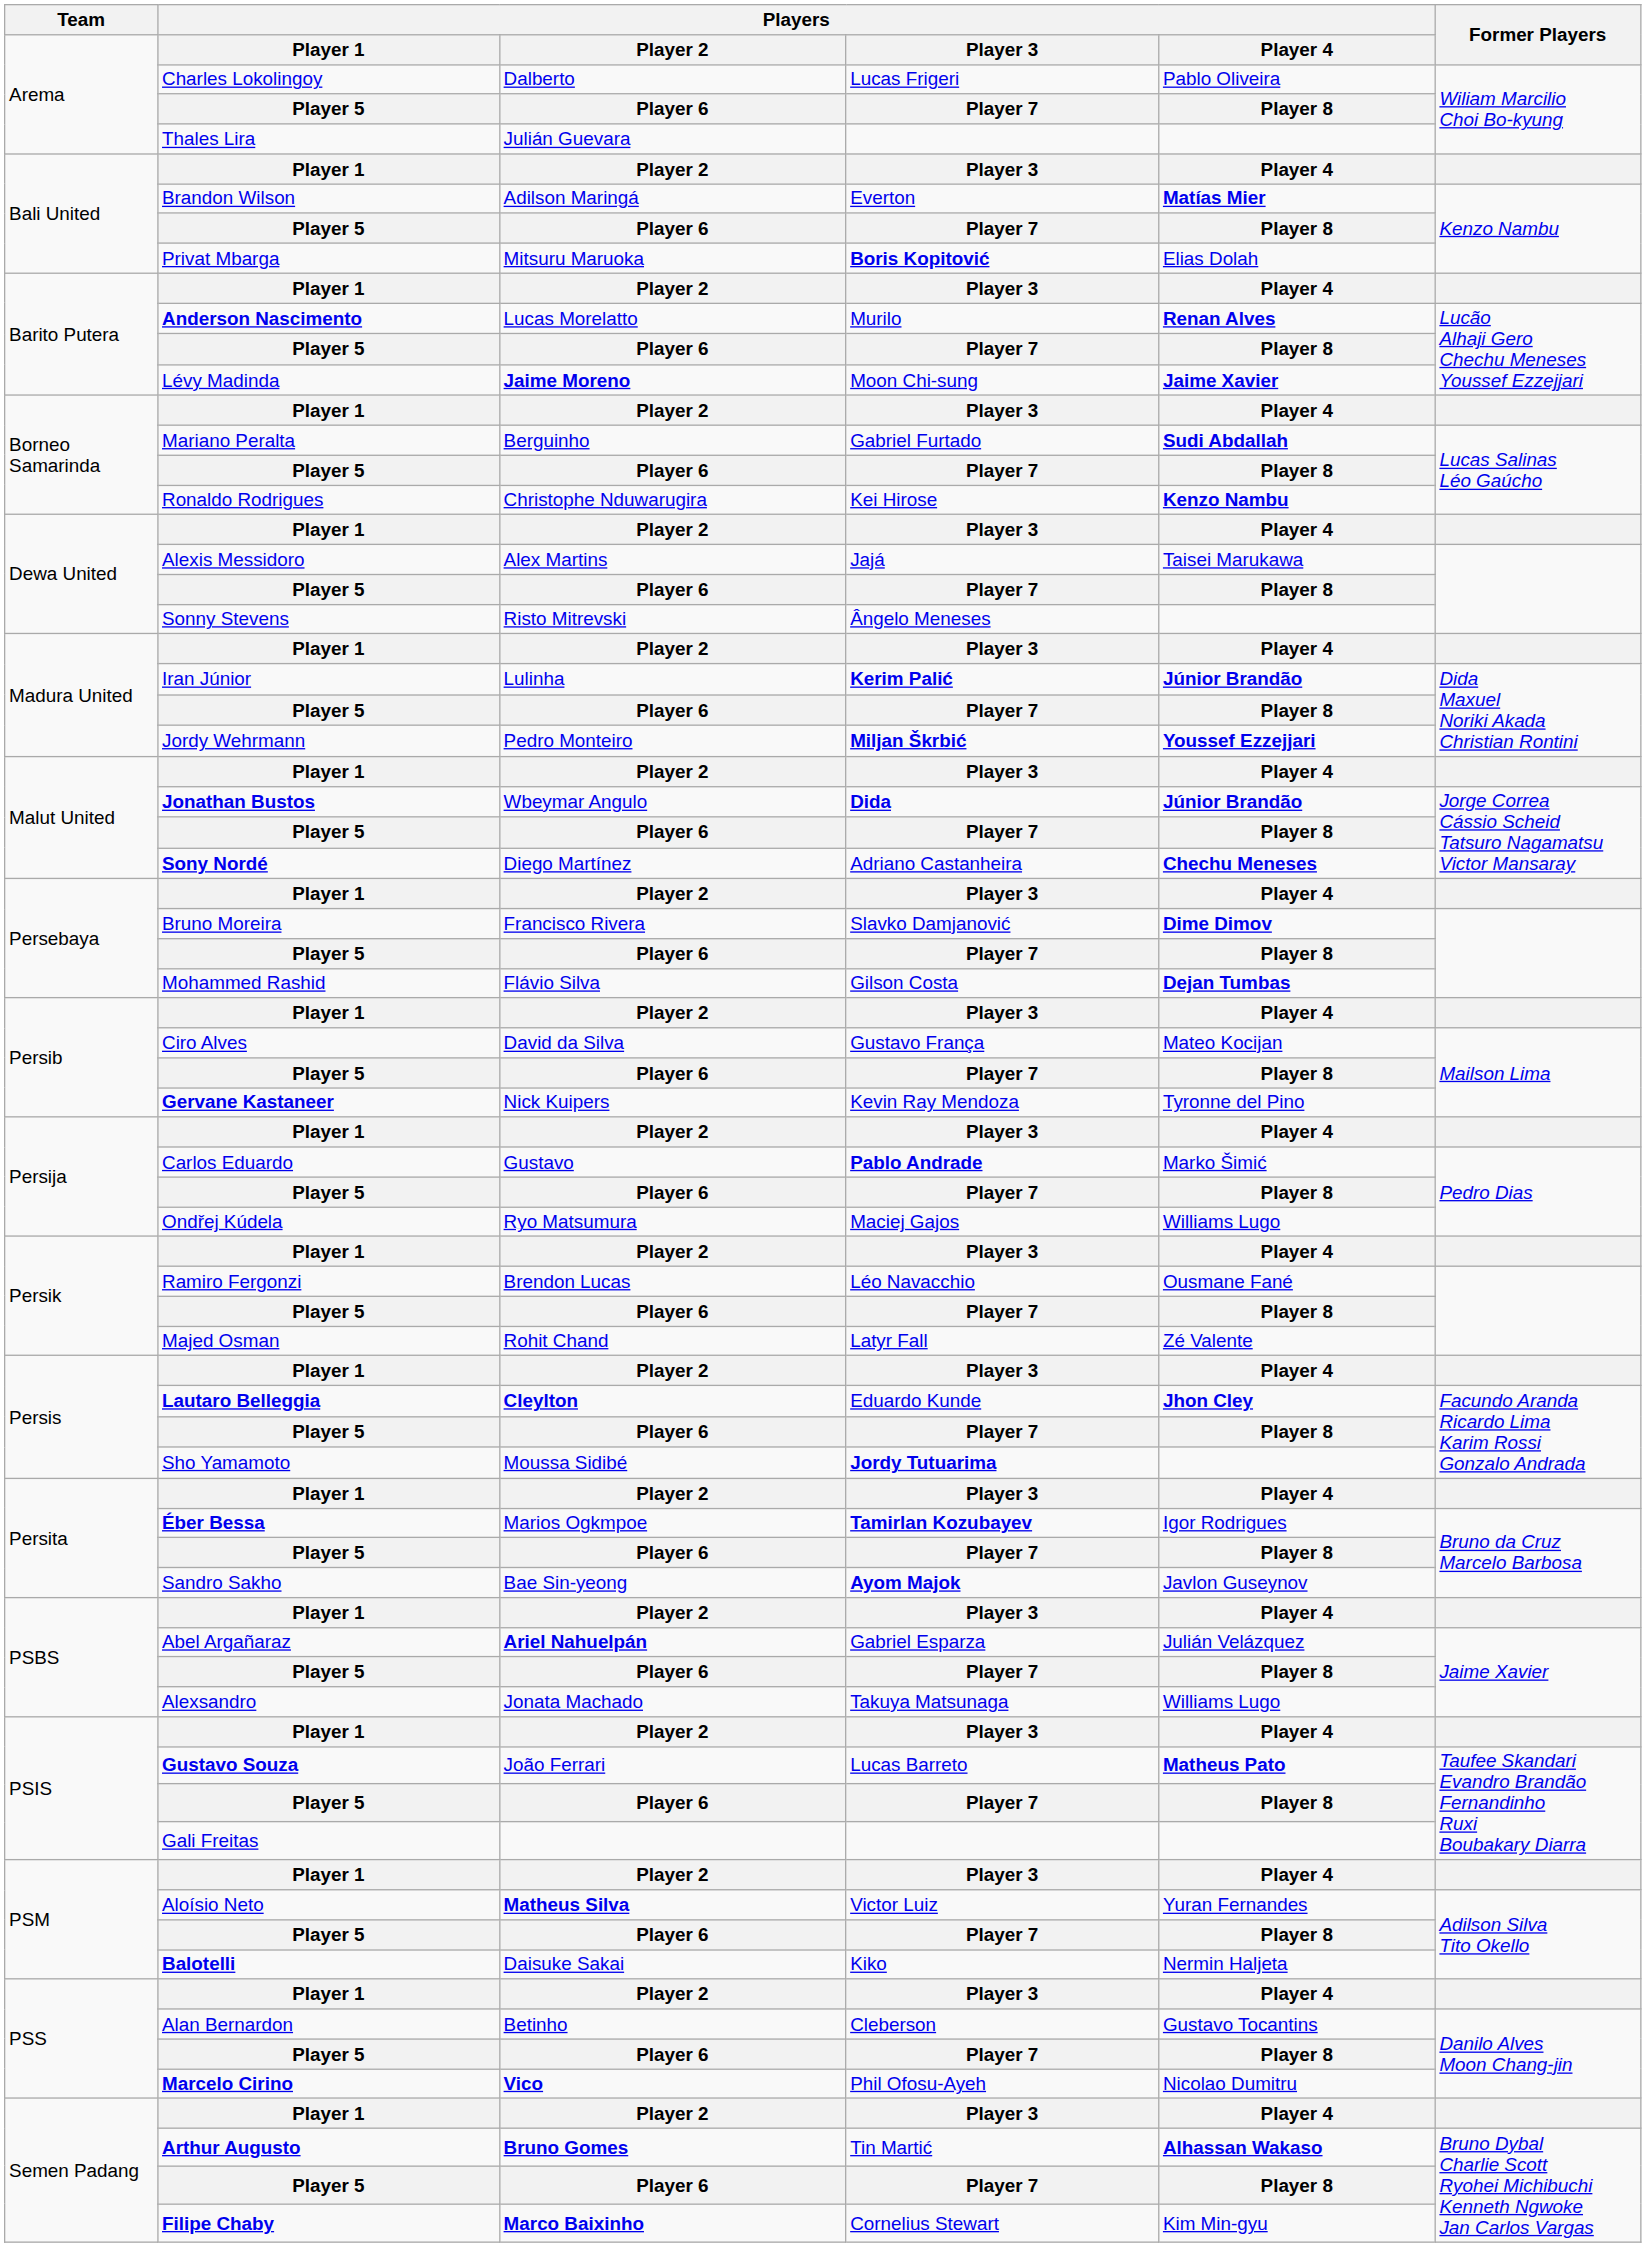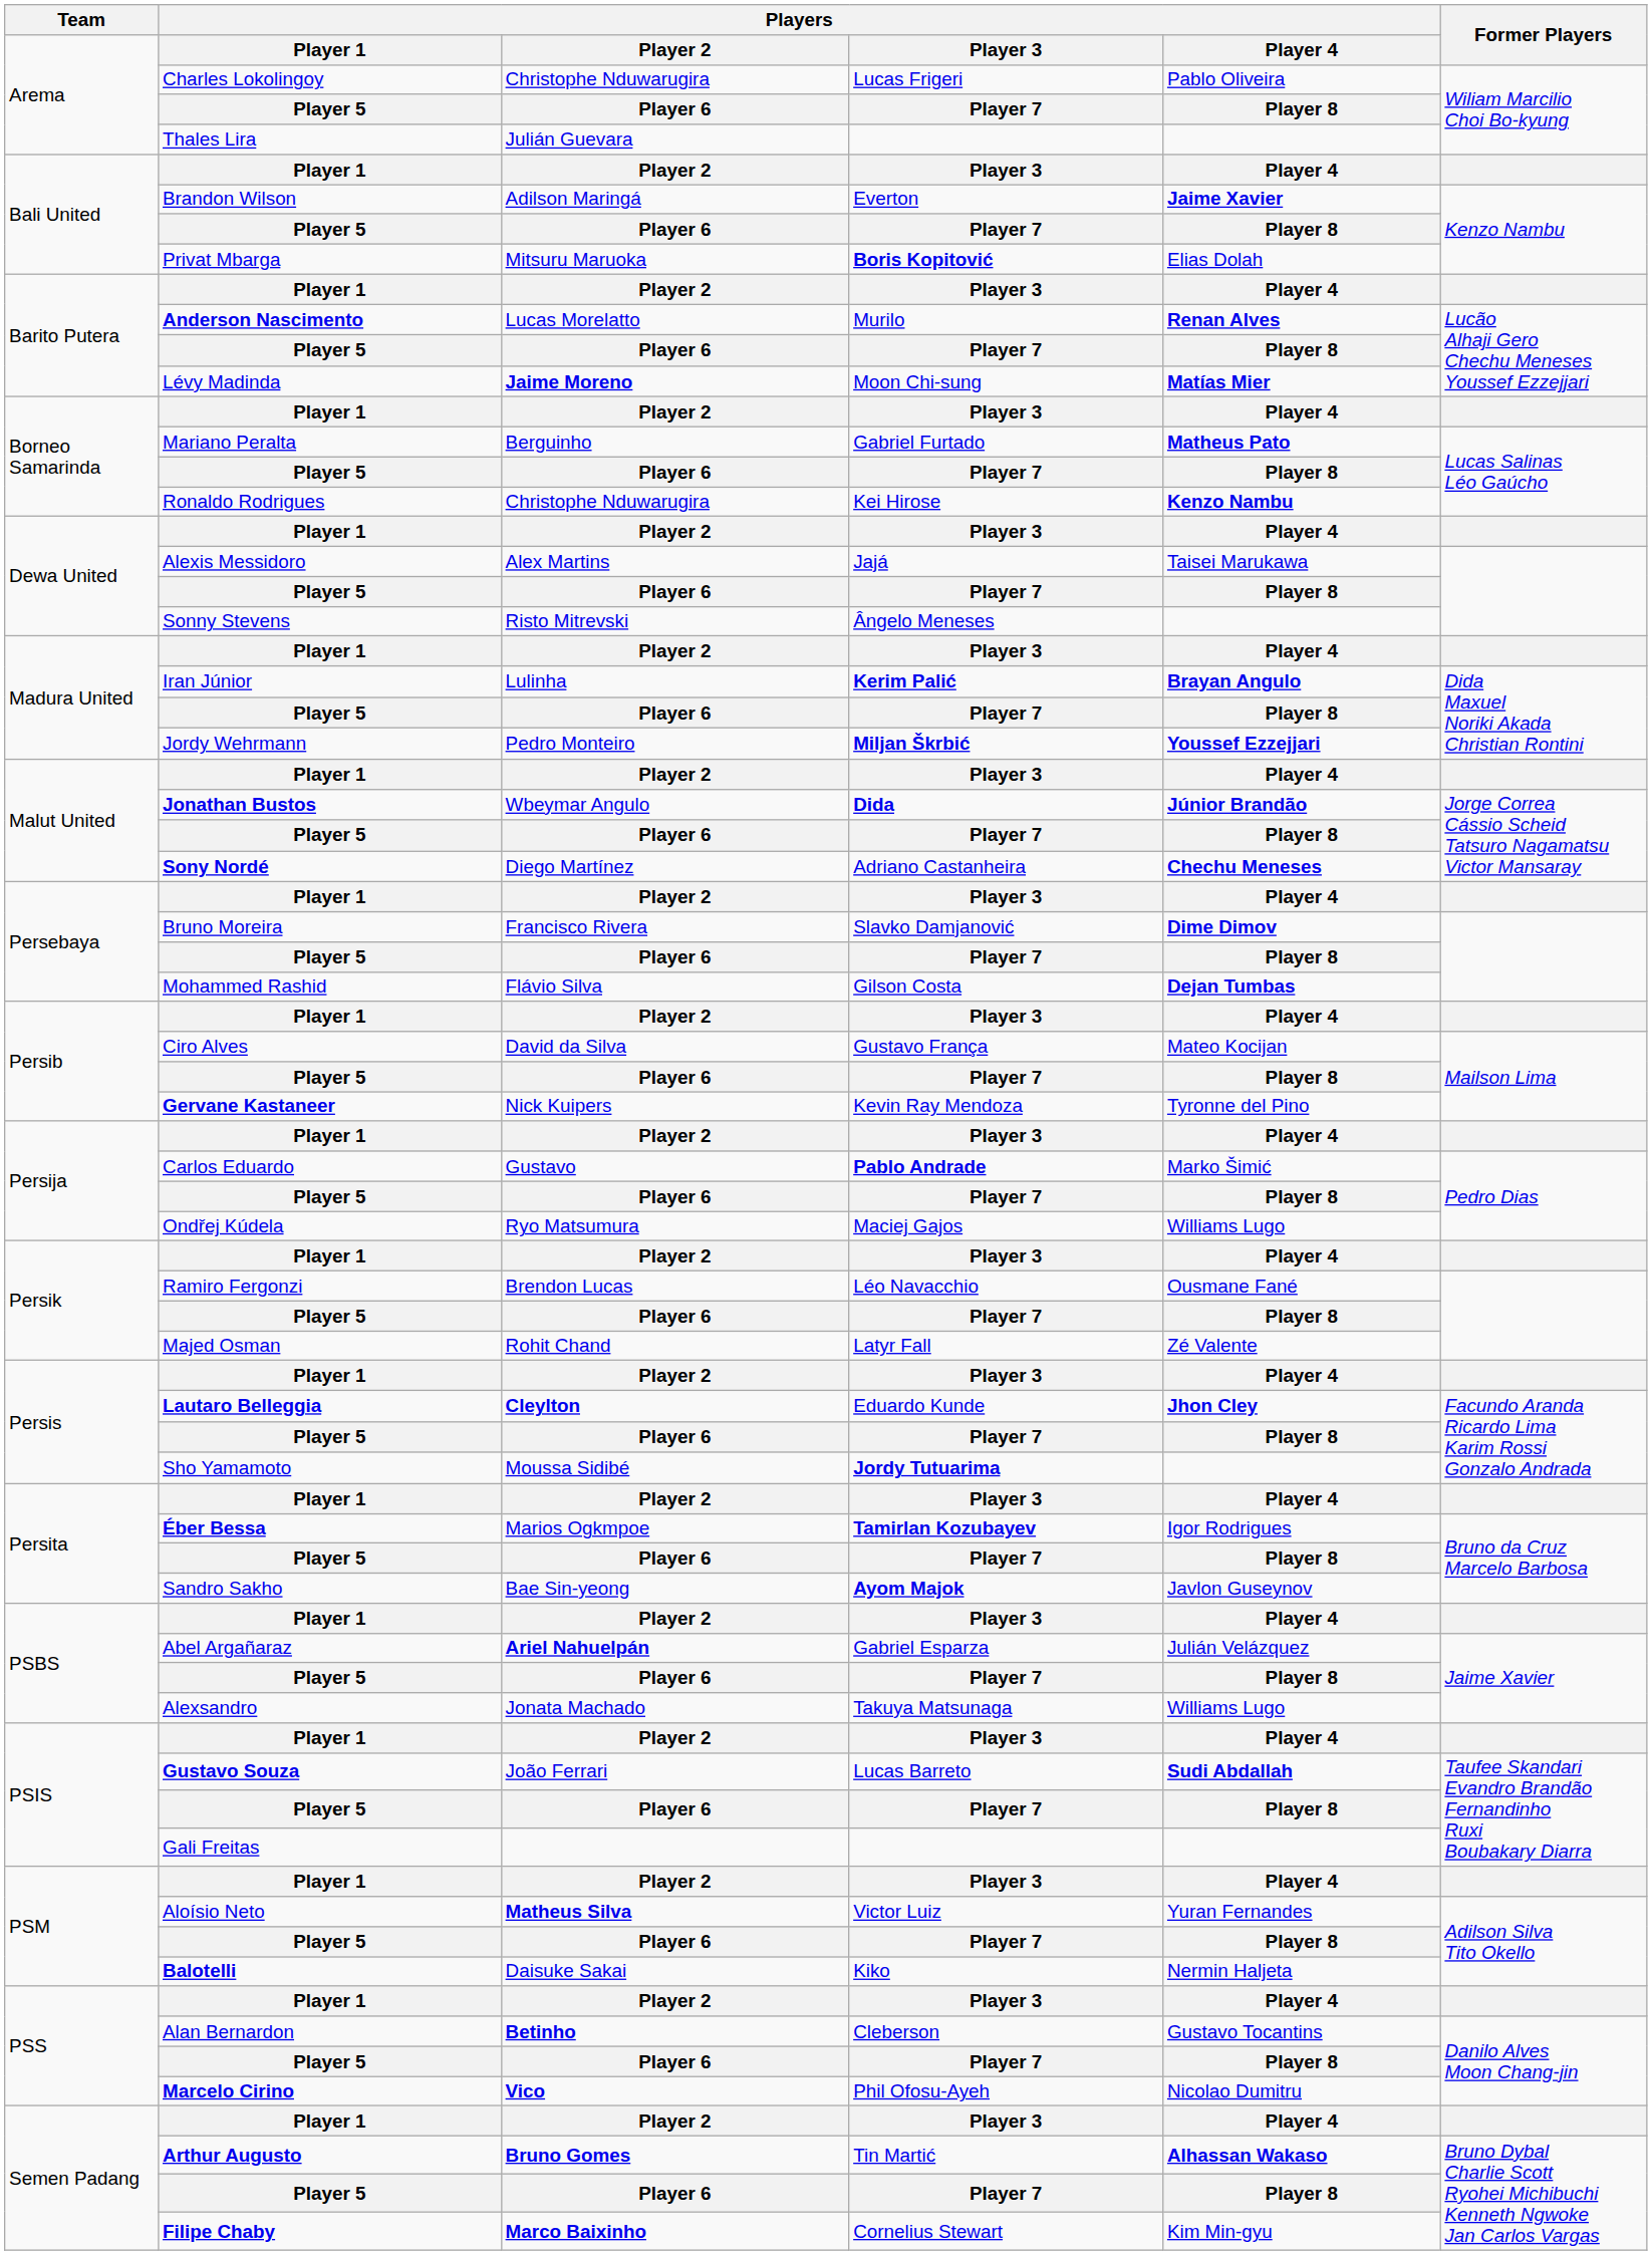Charles Lokolingoy | column 3: Dalberto -> Christophe Nduwarugira
Brandon Wilson | column 5: Matías Mier -> Jaime Xavier
Lévy Madinda | column 5: Jaime Xavier -> Matías Mier
Mariano Peralta | column 5: Sudi Abdallah -> Matheus Pato
Iran Júnior | column 5: Júnior Brandão -> Brayan Angulo
Gustavo Souza | column 5: Matheus Pato -> Sudi Abdallah
Alan Bernardon | column 3: normal -> bold
